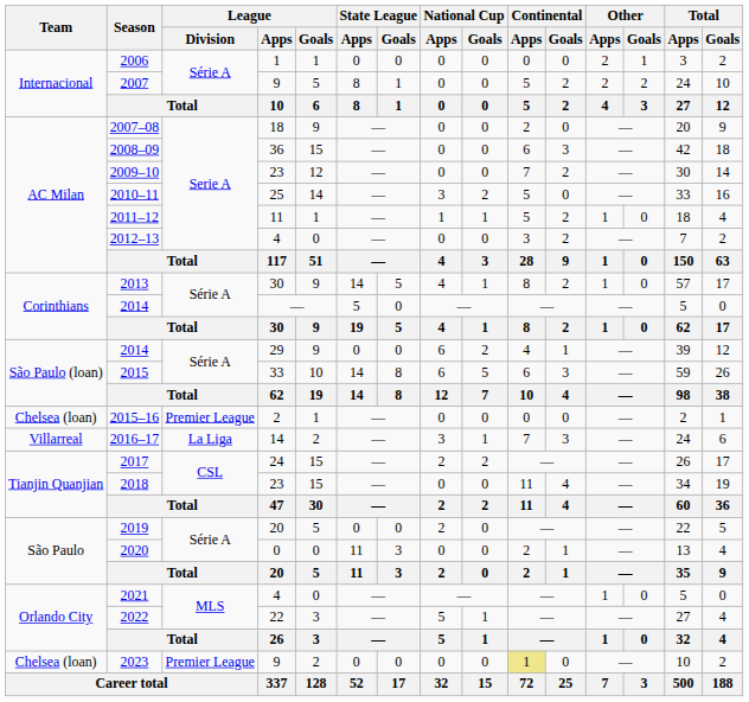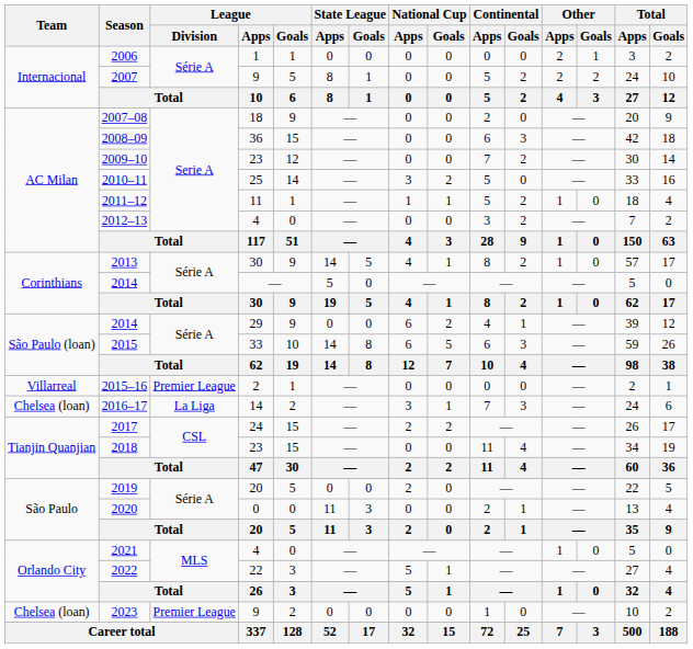2015–16 | Team: Chelsea (loan) -> Villarreal
2016–17 | Team: Villarreal -> Chelsea (loan)
2023 | Continental / Apps: khaki background -> no background
